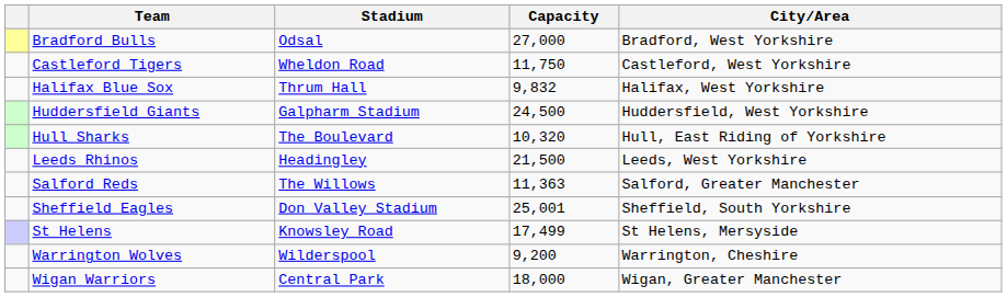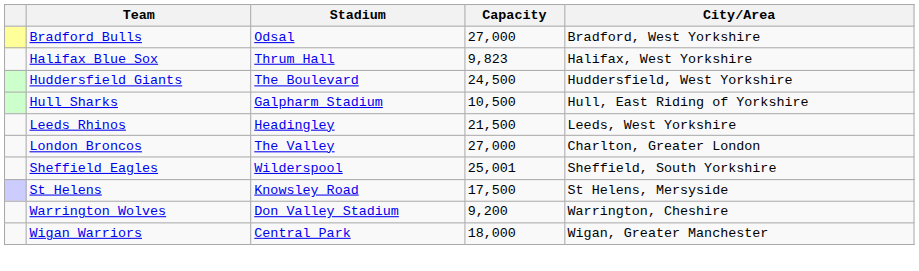- row: Castleford Tigers | Wheldon Road | 11,750 | Castleford, West Yorkshire
Halifax Blue Sox | Capacity: 9,832 -> 9,823
Huddersfield Giants | Stadium: Galpharm Stadium -> The Boulevard
Hull Sharks | Stadium: The Boulevard -> Galpharm Stadium
Hull Sharks | Capacity: 10,320 -> 10,500
+ row: London Broncos | The Valley | 27,000 | Charlton, Greater London
- row: Salford Reds | The Willows | 11,363 | Salford, Greater Manchester
Sheffield Eagles | Stadium: Don Valley Stadium -> Wilderspool
St Helens | Capacity: 17,499 -> 17,500
Warrington Wolves | Stadium: Wilderspool -> Don Valley Stadium
